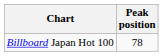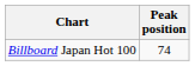Billboard Japan Hot 100 | Peak position: 78 -> 74
